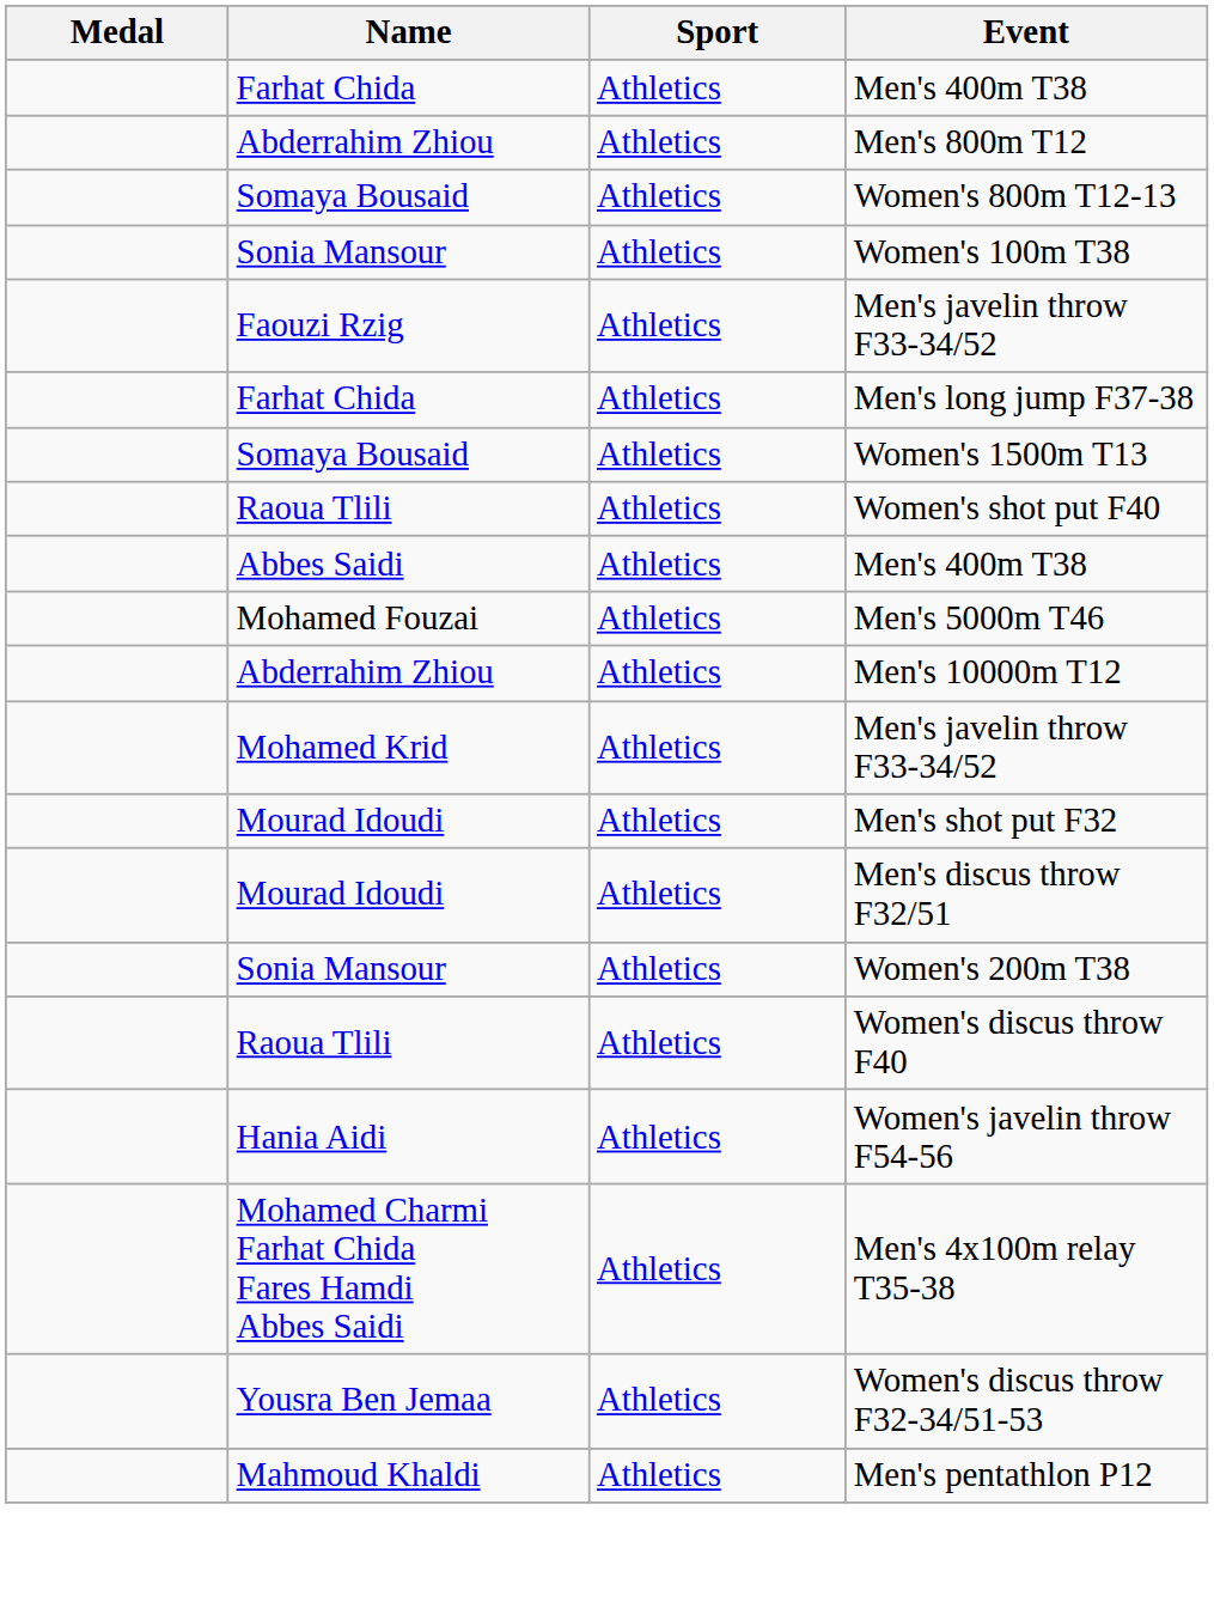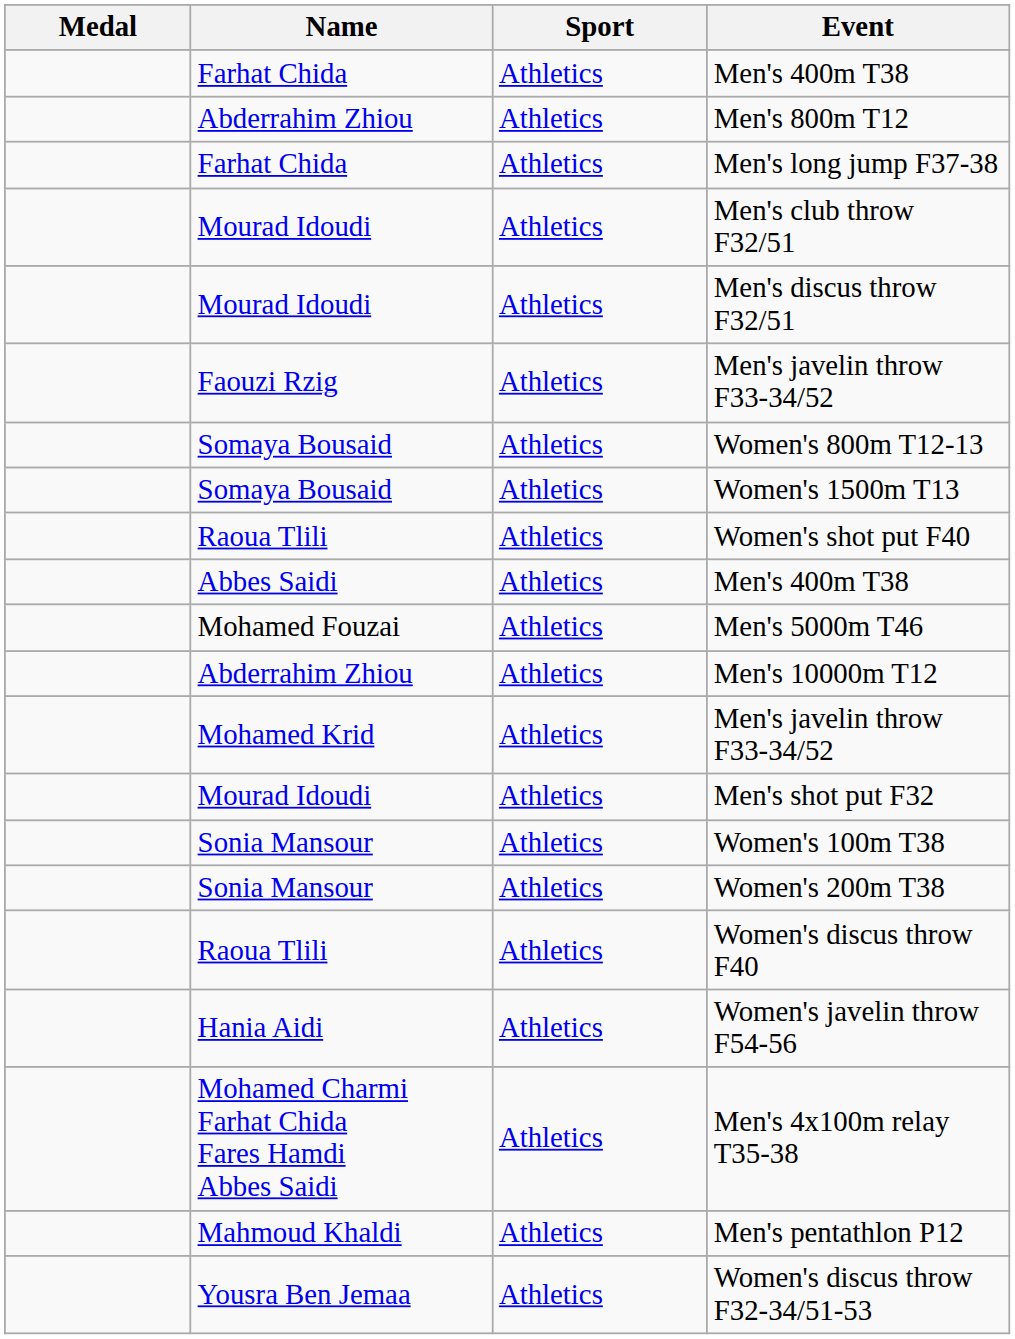rows swapped: Men's long jump F37-38 <-> Women's 800m T12-13
+ row: Mourad Idoudi | Athletics | Men's club throw F32/51
rows swapped: Men's discus throw F32/51 <-> Women's 100m T38
rows swapped: Men's pentathlon P12 <-> Women's discus throw F32-34/51-53
